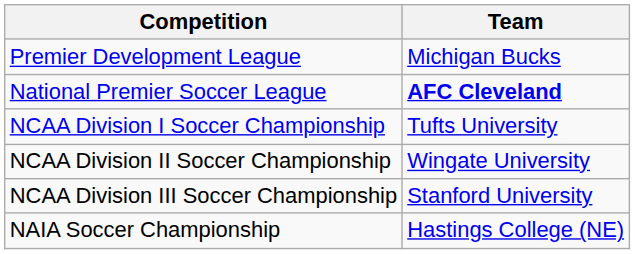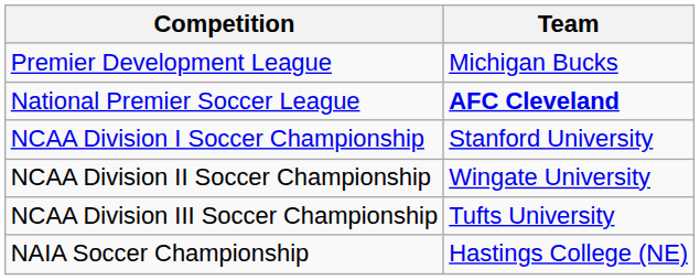NCAA Division I Soccer Championship | Team: Tufts University -> Stanford University
NCAA Division III Soccer Championship | Team: Stanford University -> Tufts University
